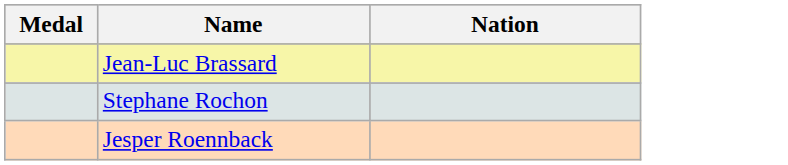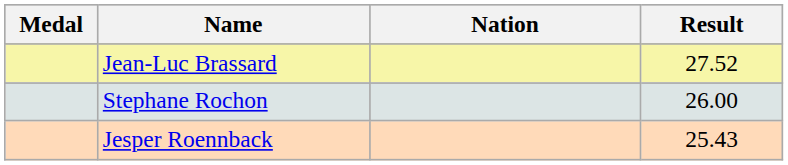+ column: Result | 27.52 | 26.00 | 25.43
